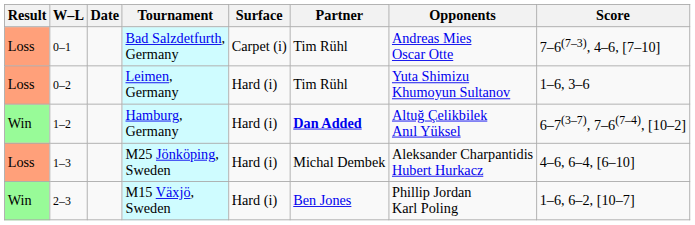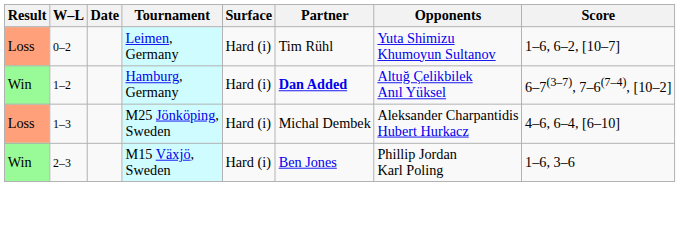- row: Loss | 0–1 | Bad Salzdetfurth, Germany | Carpet (i) | Tim Rühl | Andreas Mies Oscar Otte | 7–6(7–3), 4–6, [7–10]
Leimen, Germany | Score: 1–6, 3–6 -> 1–6, 6–2, [10–7]
M15 Växjö, Sweden | Score: 1–6, 6–2, [10–7] -> 1–6, 3–6
